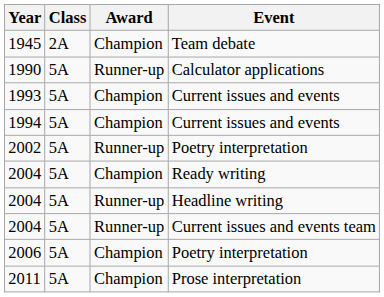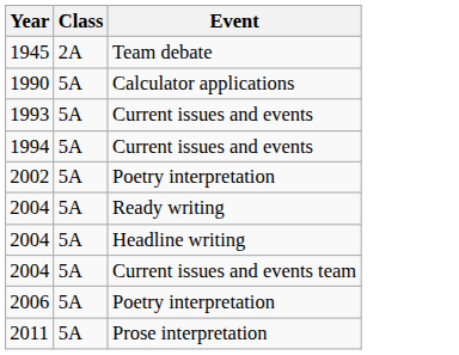- column: Award | Champion | Runner-up | Champion | Champion | Runner-up | Champion | Runner-up | Runner-up | Champion | Champion
